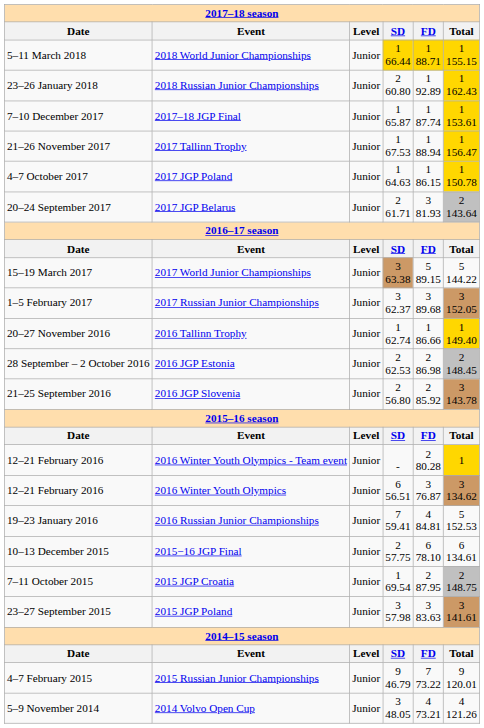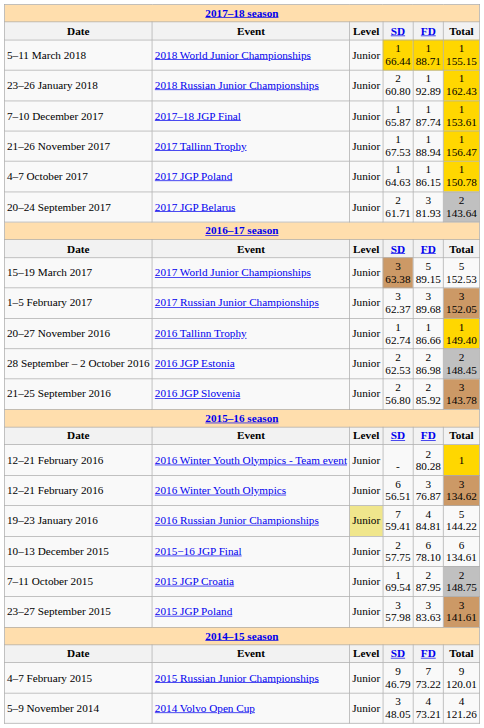2017 World Junior Championships | column 6: 5 144.22 -> 5 152.53
2016 Russian Junior Championships | column 3: no background -> khaki background
2016 Russian Junior Championships | column 6: 5 152.53 -> 5 144.22
